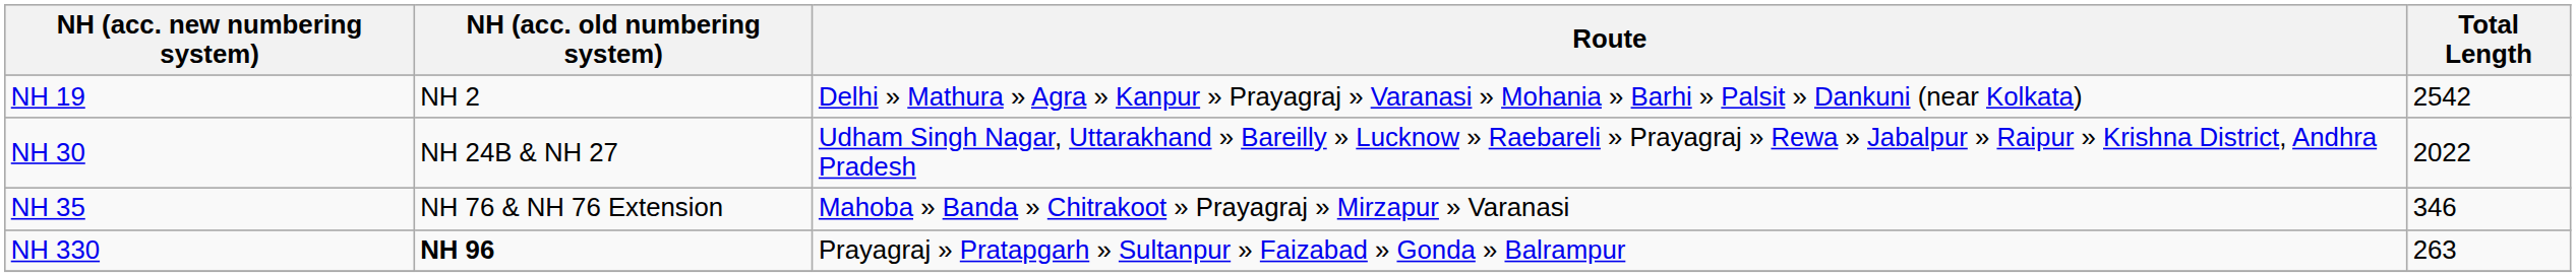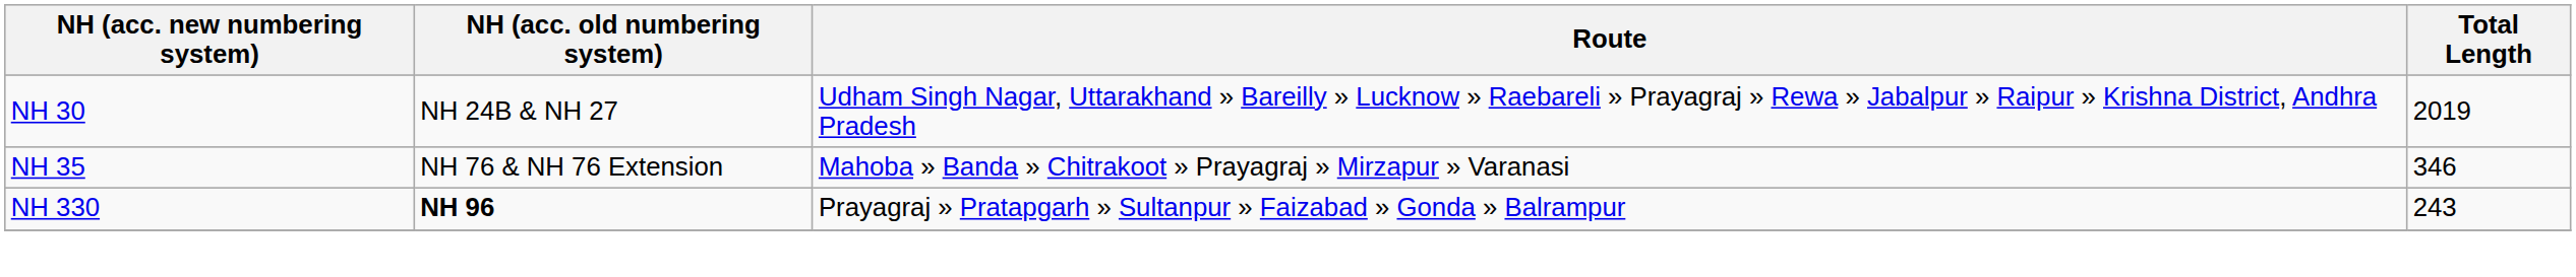- row: NH 19 | NH 2 | Delhi » Mathura » Agra » Kanpur » Prayagraj » Varanasi » Mohania » Barhi » Palsit » Dankuni (near Kolkata) | 2542
NH 30 | Total Length: 2022 -> 2019
NH 330 | Total Length: 263 -> 243
